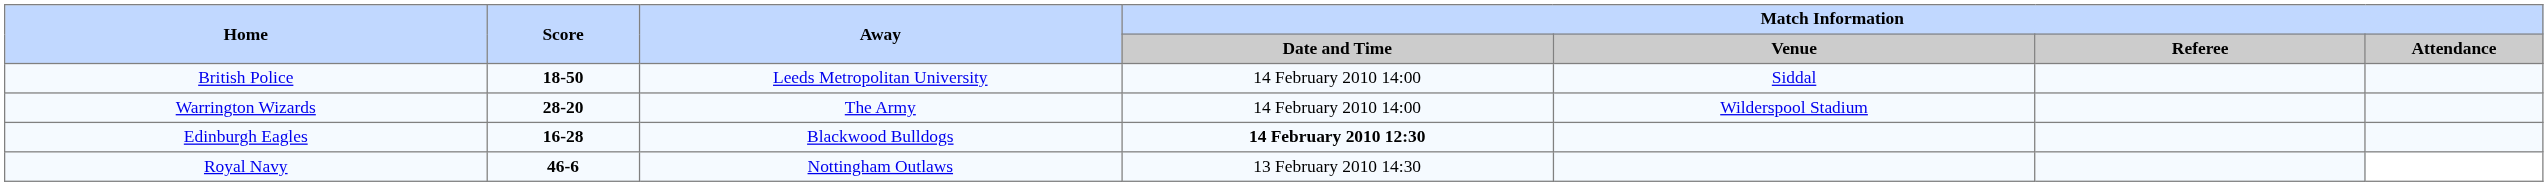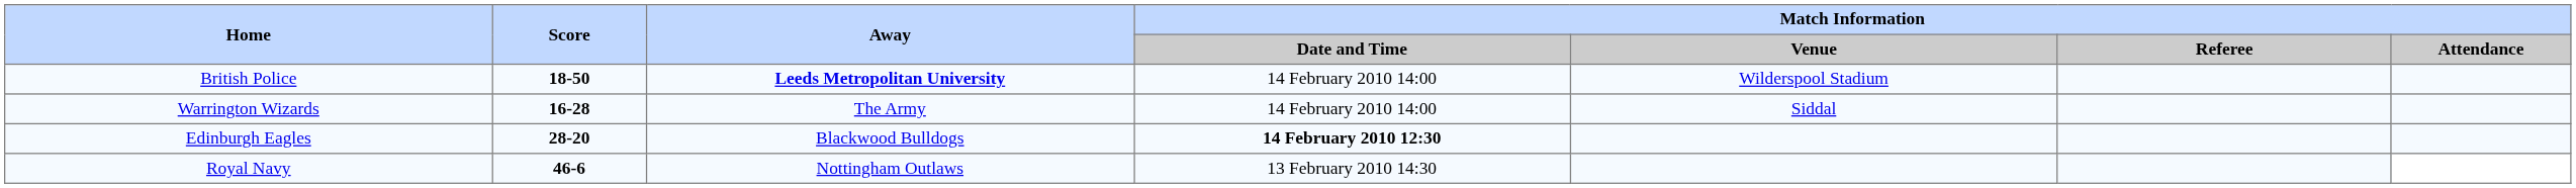British Police | Away: normal -> bold
British Police | Match Information / Venue: Siddal -> Wilderspool Stadium
Warrington Wizards | Score: 28-20 -> 16-28
Warrington Wizards | Match Information / Venue: Wilderspool Stadium -> Siddal
Edinburgh Eagles | Score: 16-28 -> 28-20
